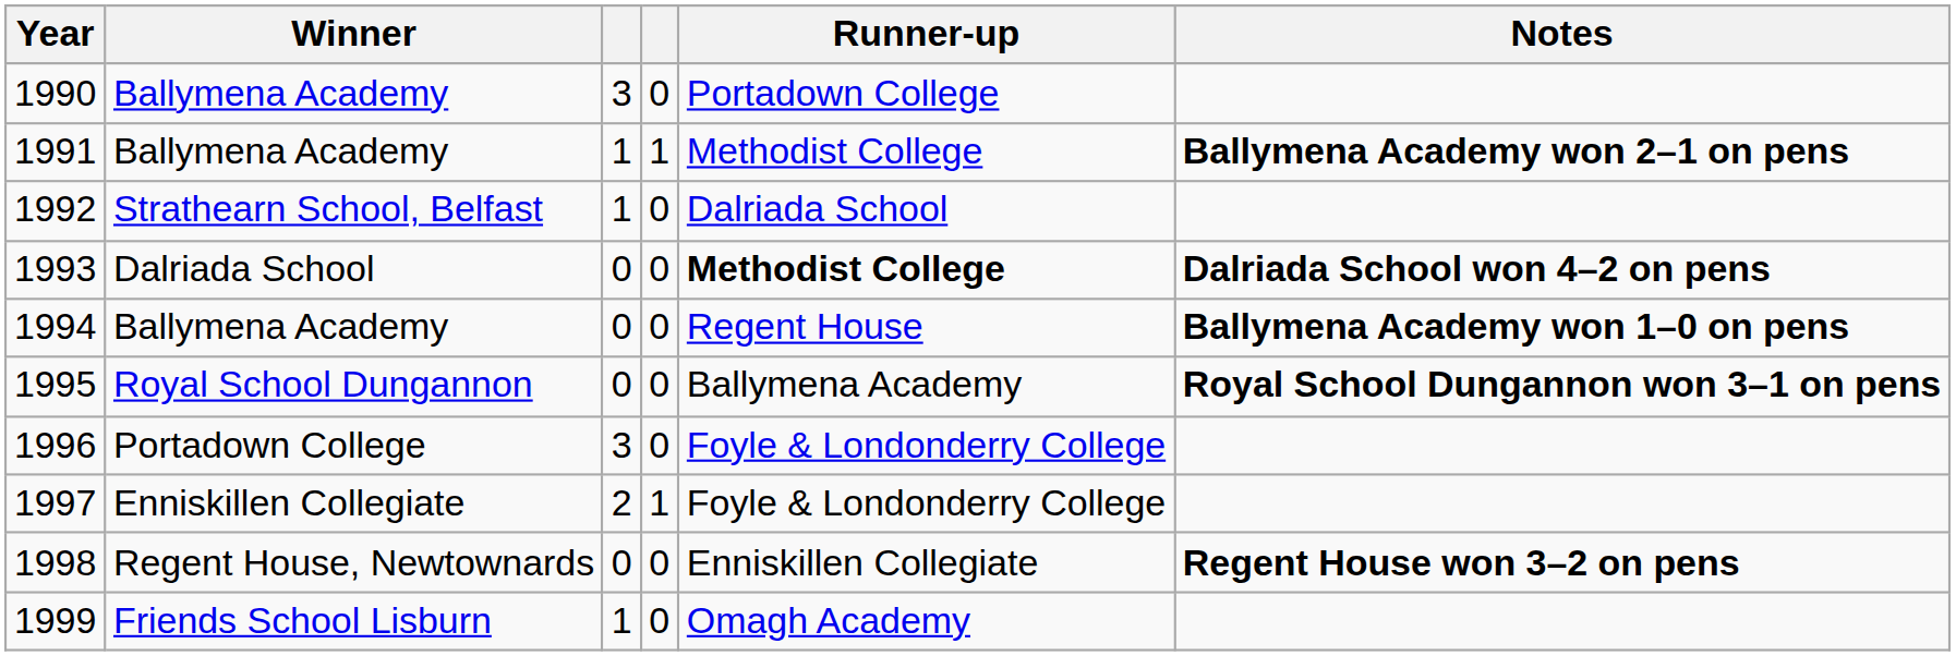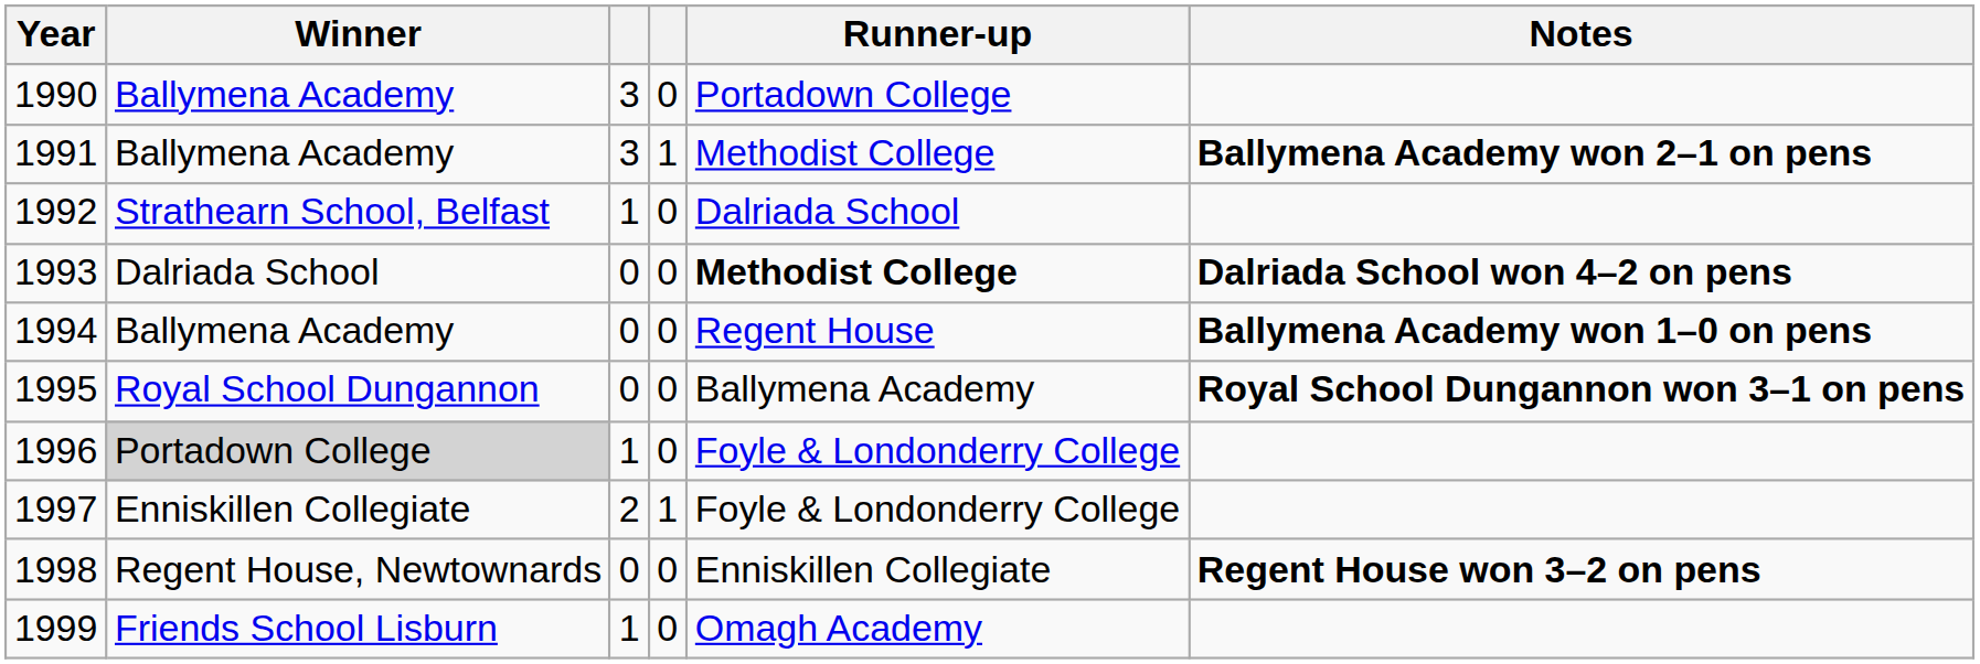1991 | column 3: 1 -> 3
1996 | Winner: no background -> lightgrey background
1996 | column 3: 3 -> 1
